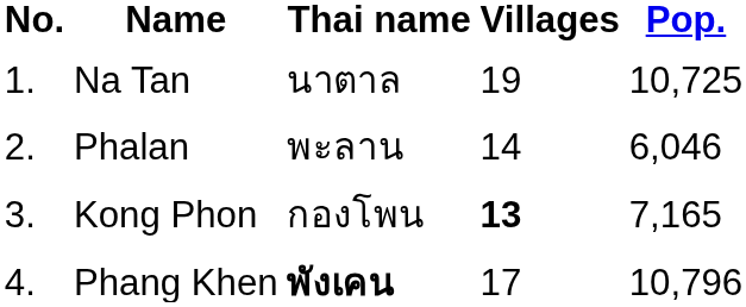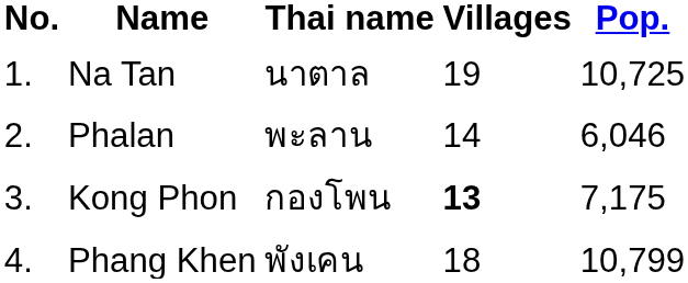Kong Phon | Pop.: 7,165 -> 7,175
Phang Khen | Thai name: bold -> normal
Phang Khen | Villages: 17 -> 18
Phang Khen | Pop.: 10,796 -> 10,799
